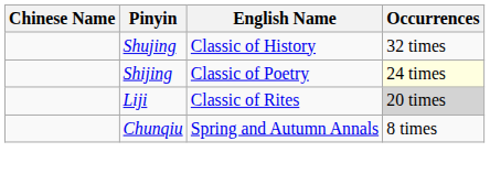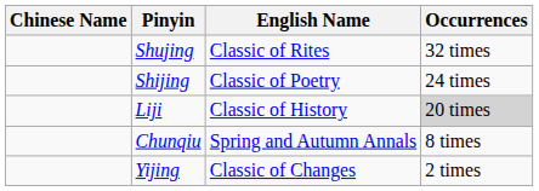Shujing | English Name: Classic of History -> Classic of Rites
Shijing | Occurrences: lightyellow background -> no background
Liji | English Name: Classic of Rites -> Classic of History
+ row: Yijing | Classic of Changes | 2 times
